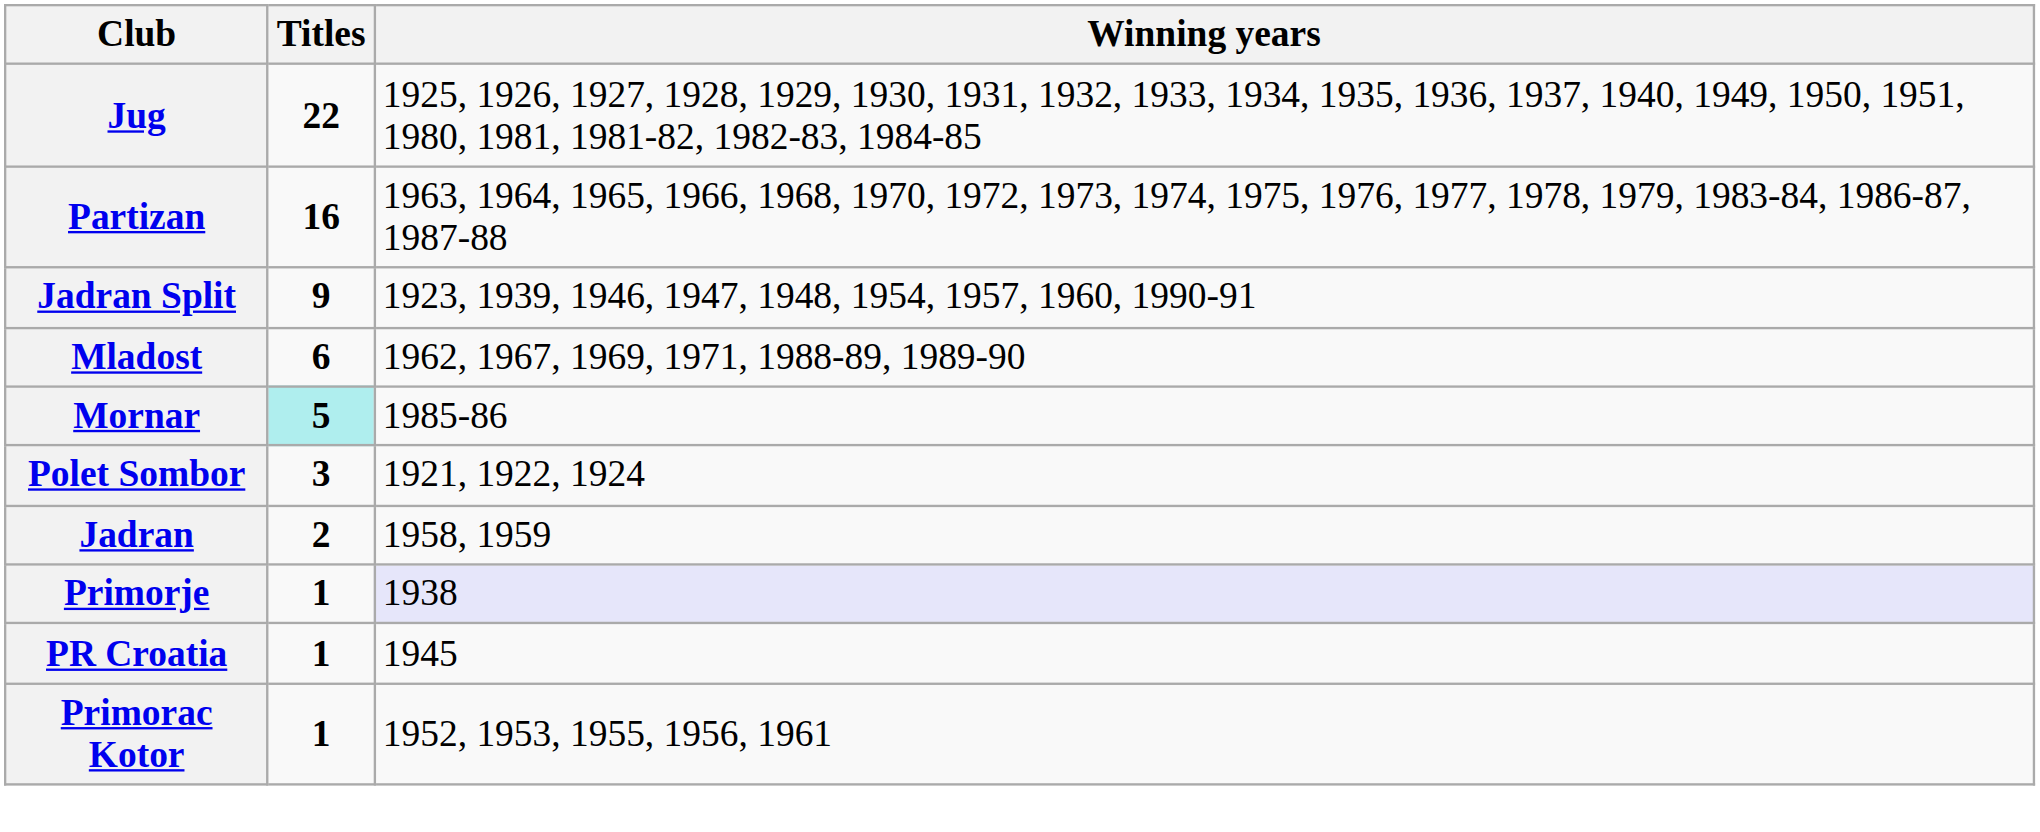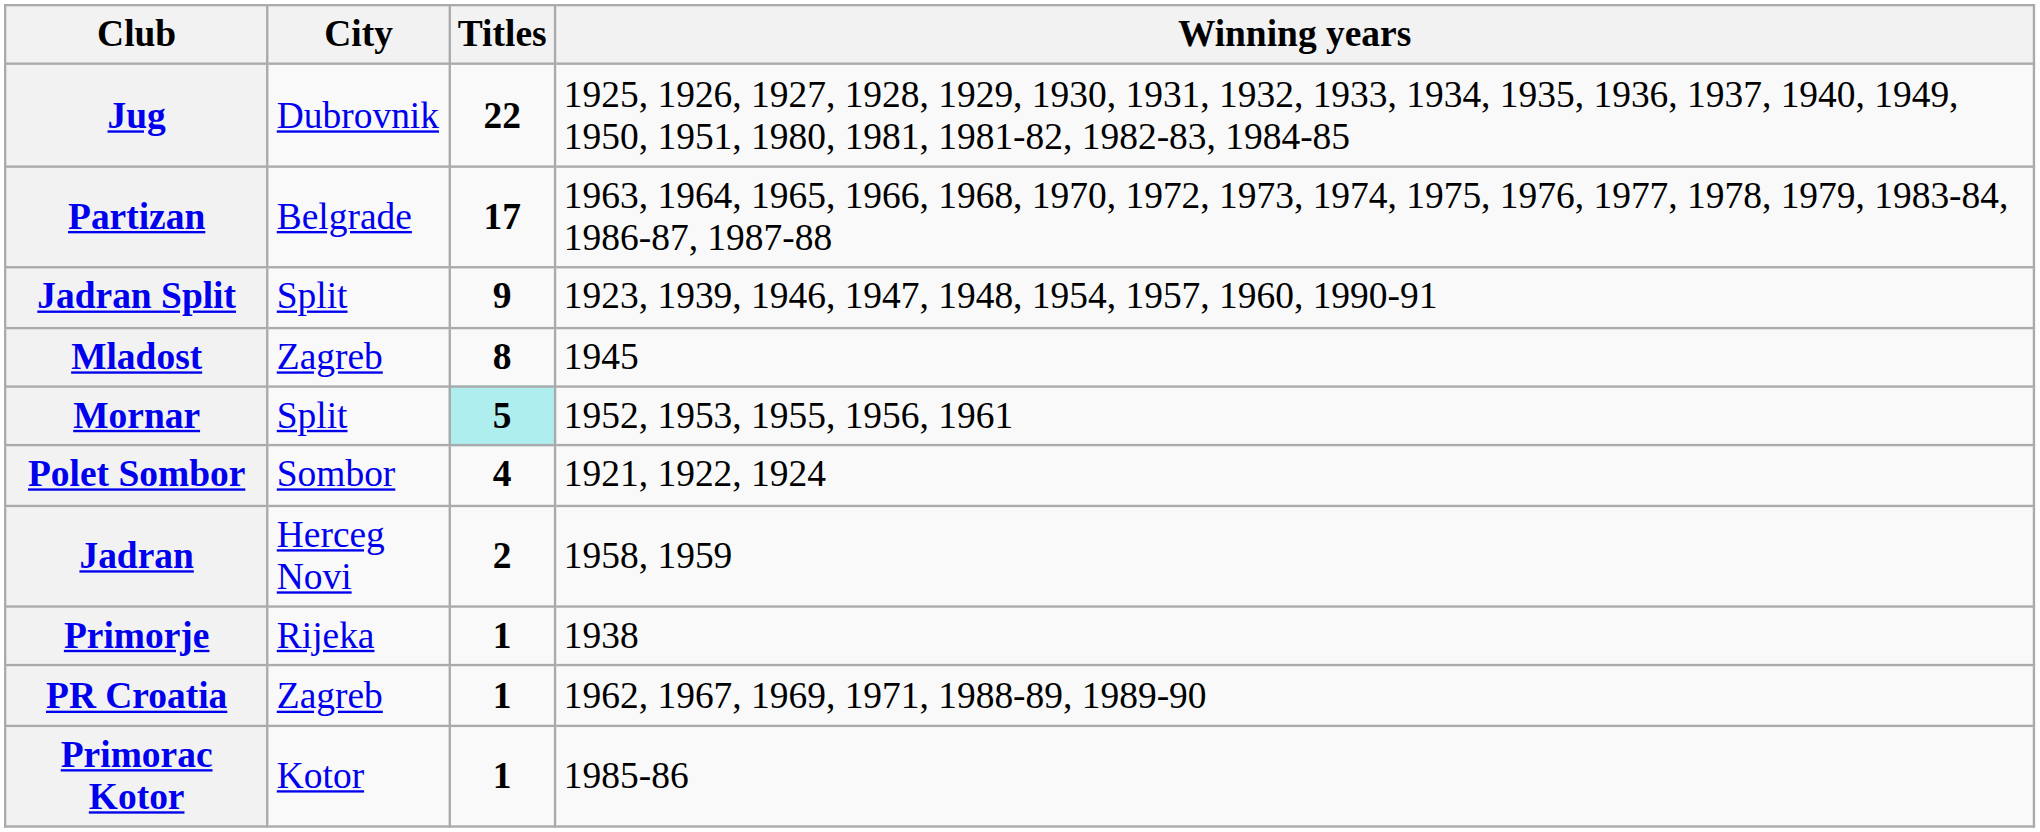+ column: City | Dubrovnik | Belgrade | Split | Zagreb | Split | Sombor | Herceg Novi | Rijeka | Zagreb | Kotor
Partizan | Titles: 16 -> 17
Mladost | Titles: 6 -> 8
Mladost | Winning years: 1962, 1967, 1969, 1971, 1988-89, 1989-90 -> 1945
Mornar | Winning years: 1985-86 -> 1952, 1953, 1955, 1956, 1961
Polet Sombor | Titles: 3 -> 4
Primorje | Winning years: lavender background -> no background
PR Croatia | Winning years: 1945 -> 1962, 1967, 1969, 1971, 1988-89, 1989-90
Primorac Kotor | Winning years: 1952, 1953, 1955, 1956, 1961 -> 1985-86
